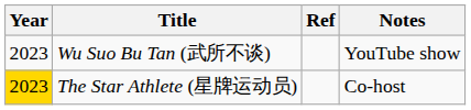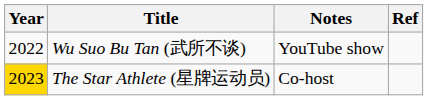columns swapped: Notes <-> Ref
Wu Suo Bu Tan (武所不谈) | Year: 2023 -> 2022
